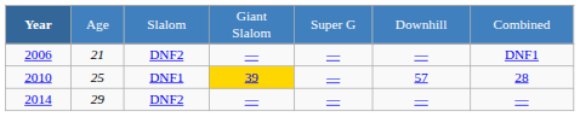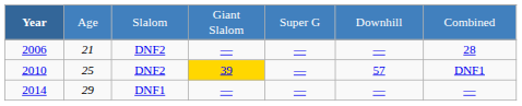2006 | column 7: DNF1 -> 28
2010 | column 3: DNF1 -> DNF2
2010 | column 7: 28 -> DNF1
2014 | column 3: DNF2 -> DNF1
